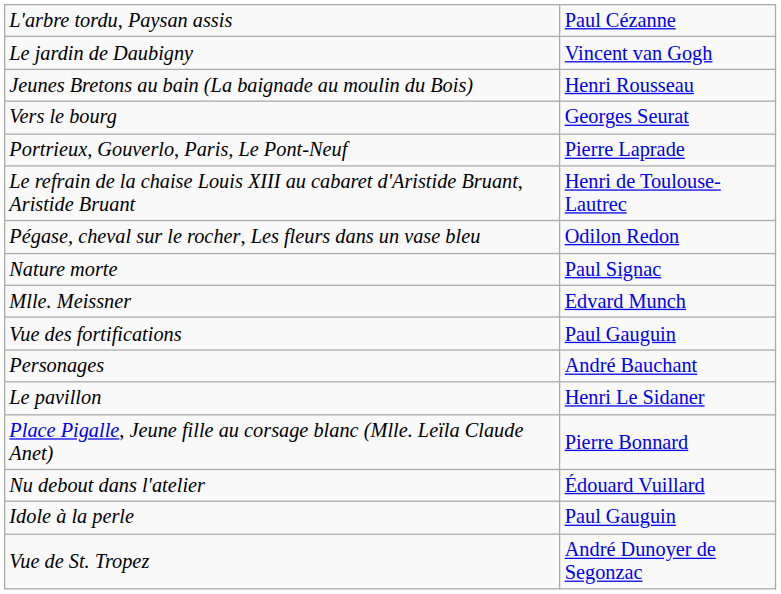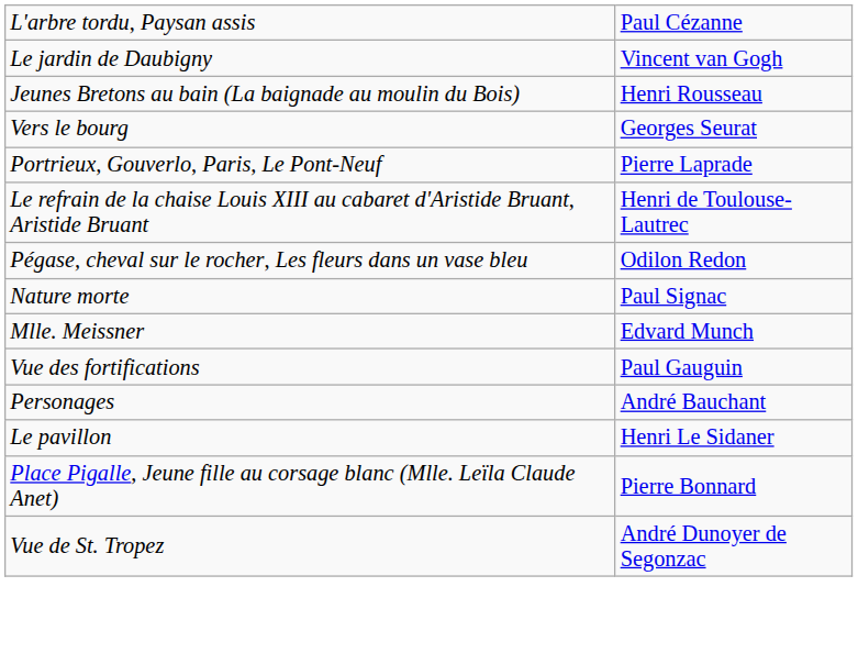- row: Nu debout dans l'atelier | Édouard Vuillard
- row: Idole à la perle | Paul Gauguin
